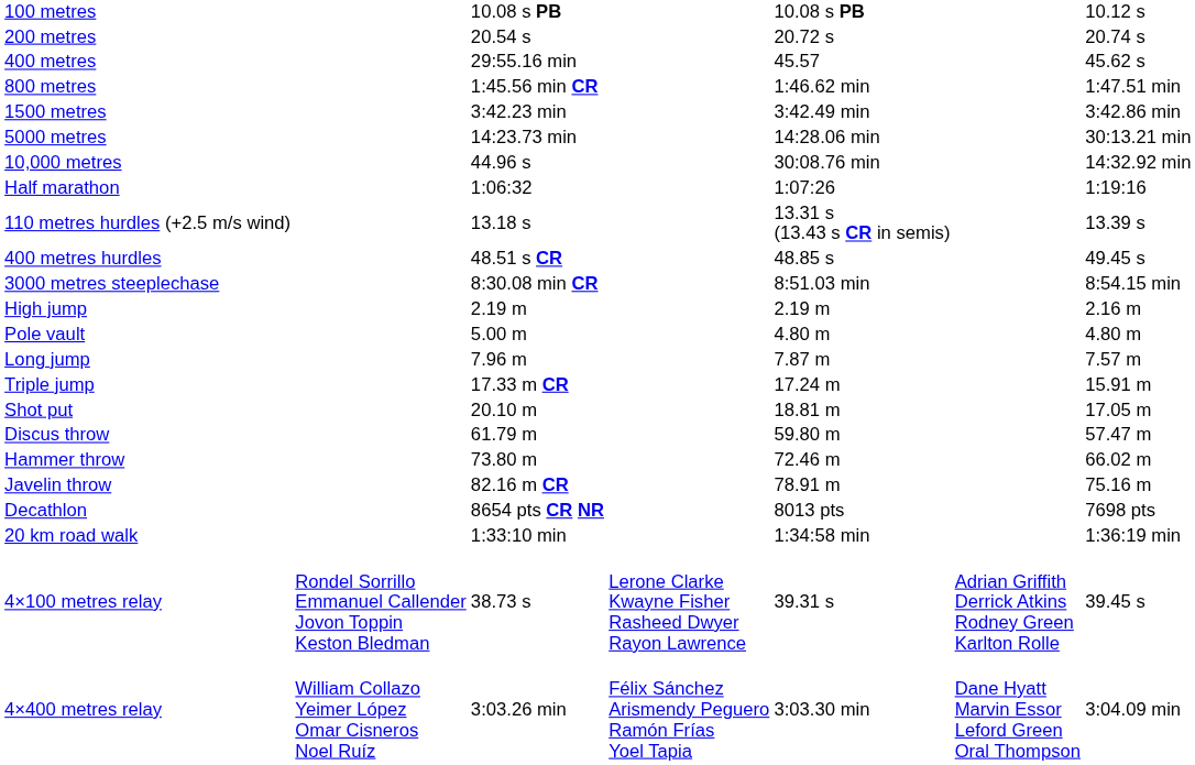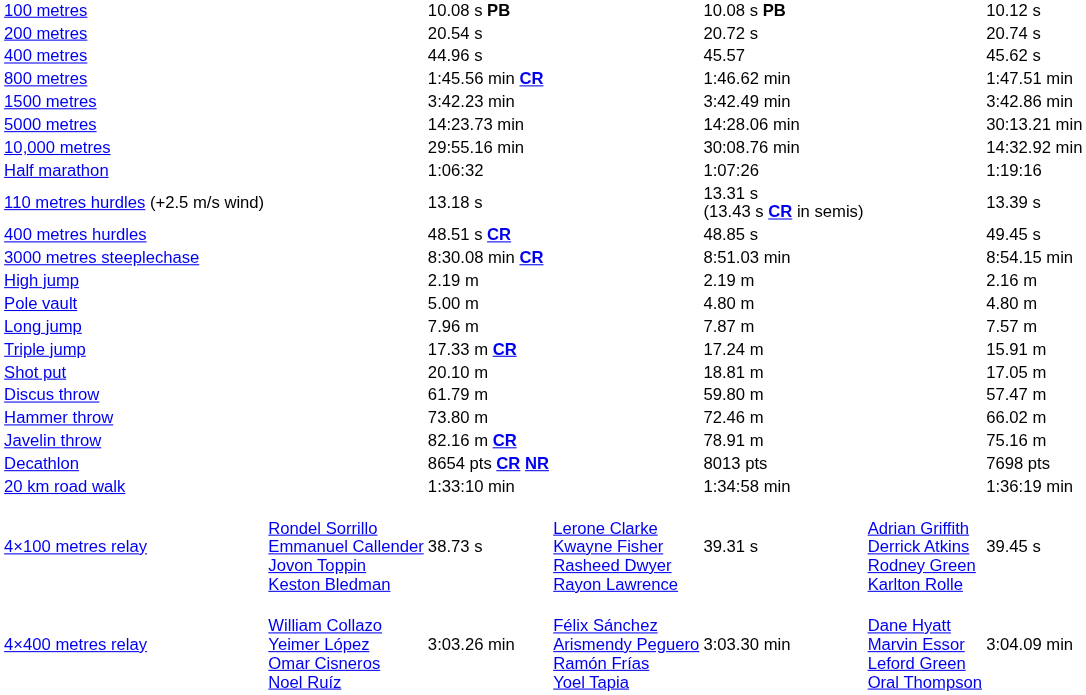400 metres | column 3: 29:55.16 min -> 44.96 s
10,000 metres | column 3: 44.96 s -> 29:55.16 min
